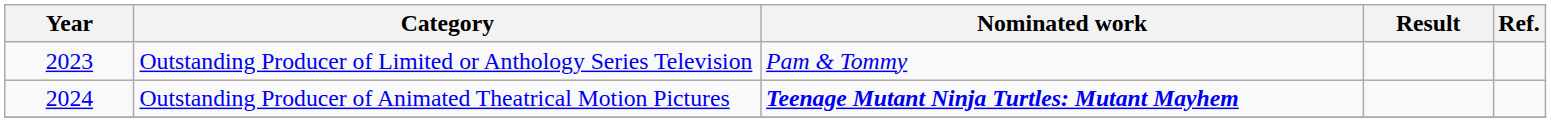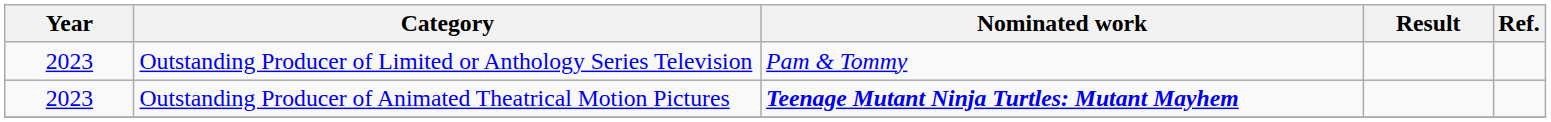Outstanding Producer of Animated Theatrical Motion Pictures | Year: 2024 -> 2023
